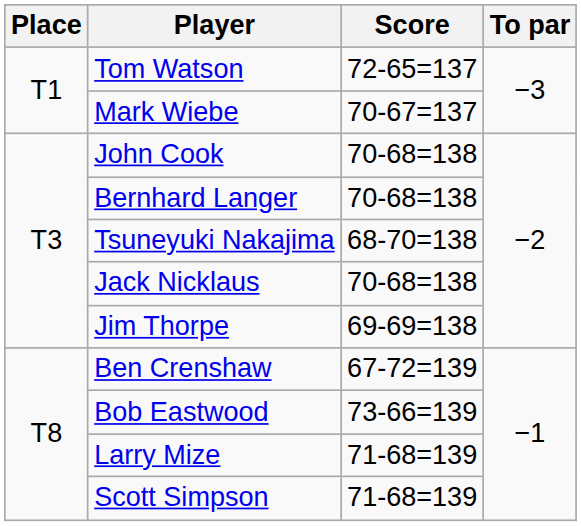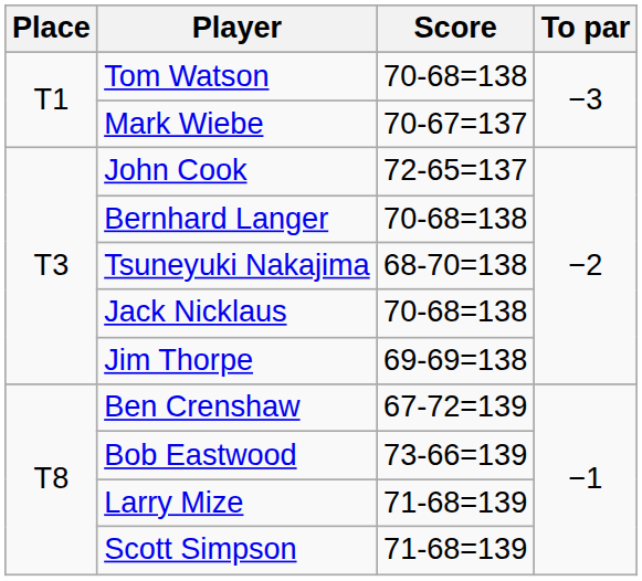Tom Watson | Score: 72-65=137 -> 70-68=138
John Cook | Score: 70-68=138 -> 72-65=137
